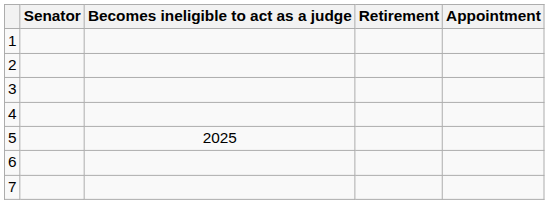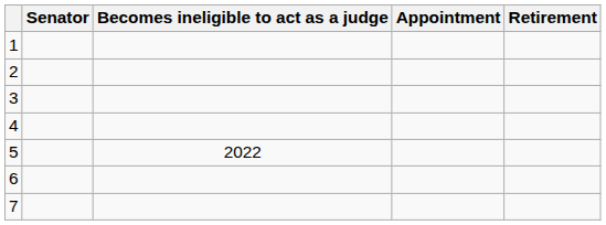columns swapped: Appointment <-> Retirement
5 | Becomes ineligible to act as a judge: 2025 -> 2022
